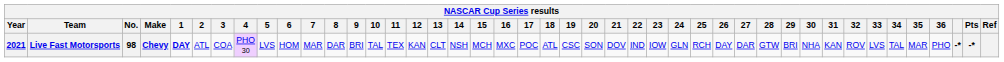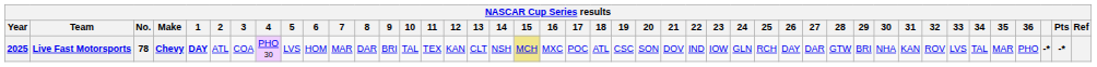Live Fast Motorsports | Year: 2021 -> 2025
Live Fast Motorsports | No.: 98 -> 78
Live Fast Motorsports | 15: no background -> khaki background
